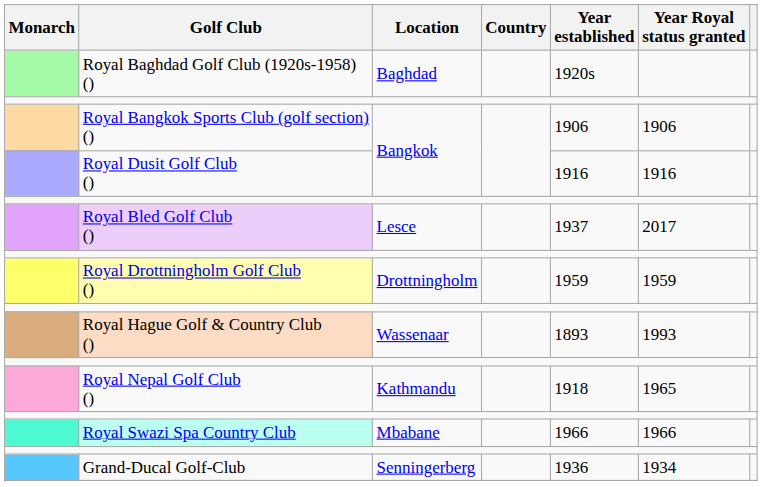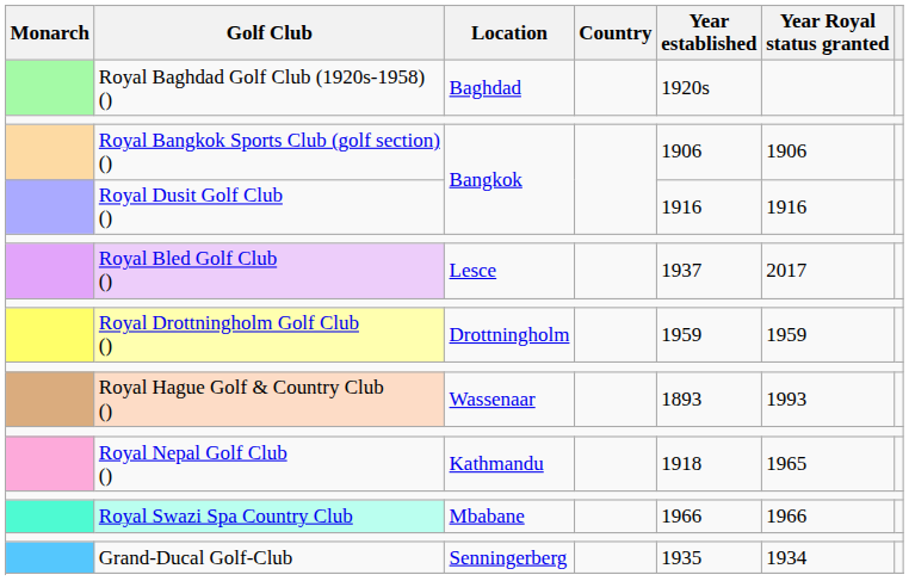Grand-Ducal Golf-Club | Year established: 1936 -> 1935
